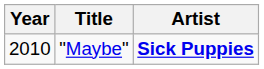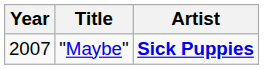"Maybe" | Year: 2010 -> 2007
